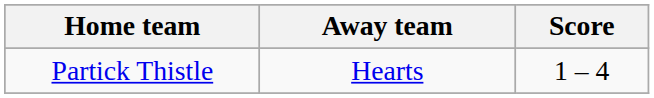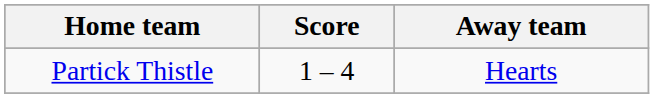columns swapped: Score <-> Away team
